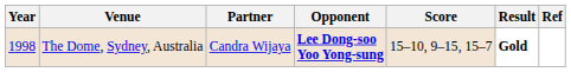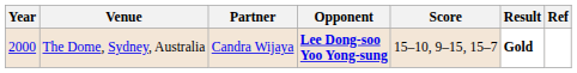The Dome, Sydney, Australia | Year: 1998 -> 2000
